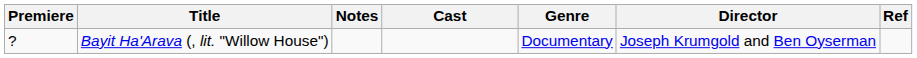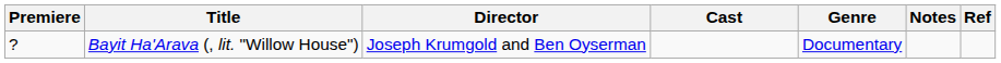columns swapped: Director <-> Notes
